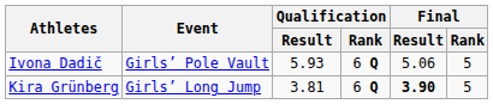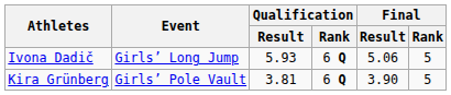Ivona Dadič | Event: Girls’ Pole Vault -> Girls’ Long Jump
Kira Grünberg | Event: Girls’ Long Jump -> Girls’ Pole Vault
Kira Grünberg | Final / Result: bold -> normal
